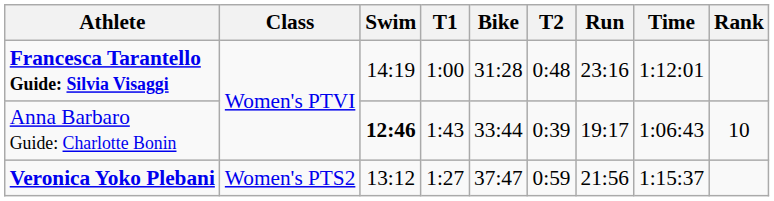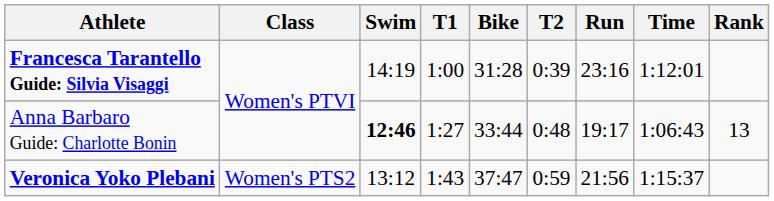Francesca Tarantello Guide: Silvia Visaggi | T2: 0:48 -> 0:39
Anna Barbaro Guide: Charlotte Bonin | T1: 1:43 -> 1:27
Anna Barbaro Guide: Charlotte Bonin | T2: 0:39 -> 0:48
Anna Barbaro Guide: Charlotte Bonin | Rank: 10 -> 13
Veronica Yoko Plebani | T1: 1:27 -> 1:43
